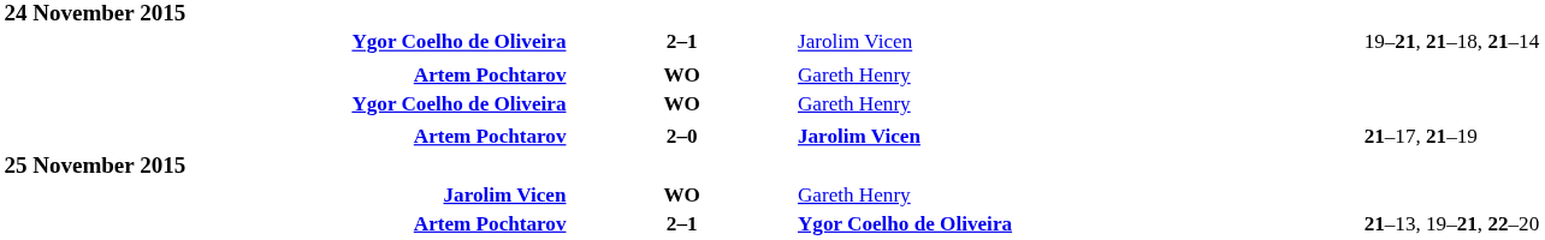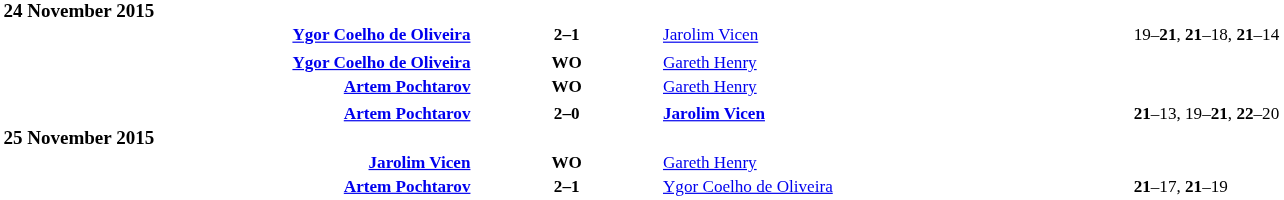rows swapped: Artem Pochtarov / WO <-> Ygor Coelho de Oliveira / WO
Artem Pochtarov / 2–0 | column 4: 21–17, 21–19 -> 21–13, 19–21, 22–20
Artem Pochtarov / 2–1 | column 3: bold -> normal
Artem Pochtarov / 2–1 | column 4: 21–13, 19–21, 22–20 -> 21–17, 21–19
